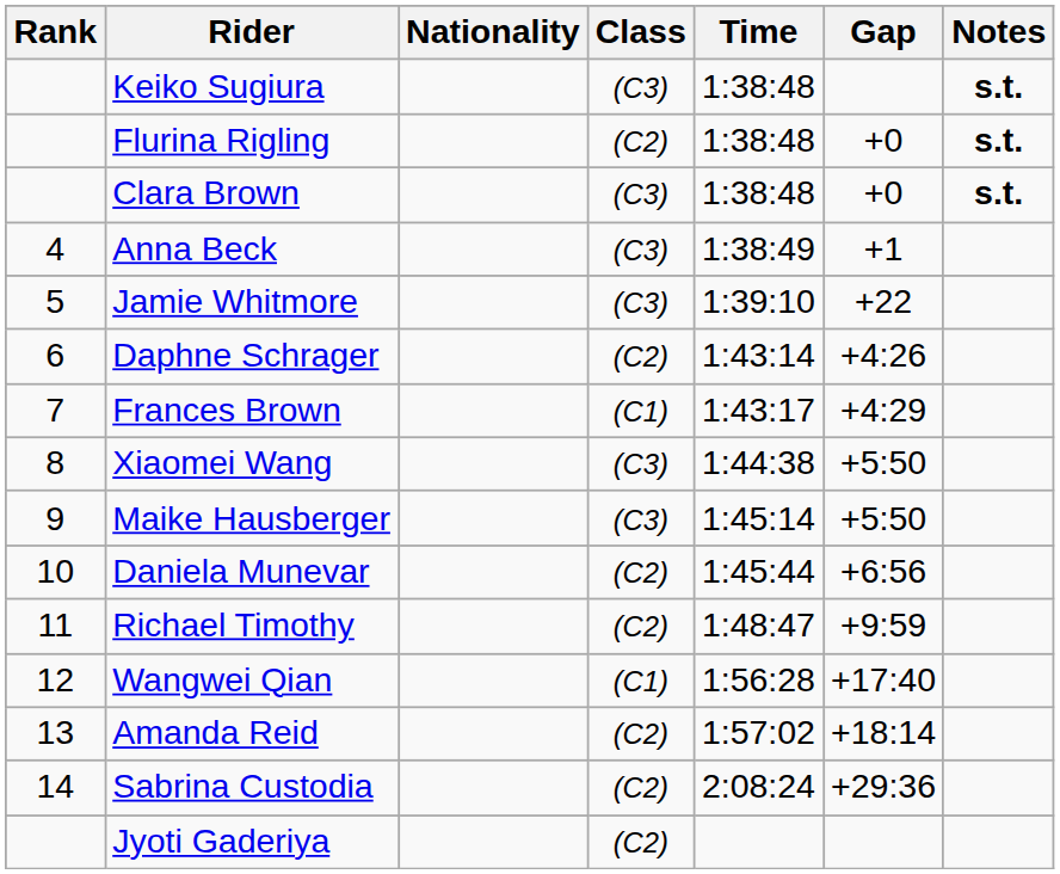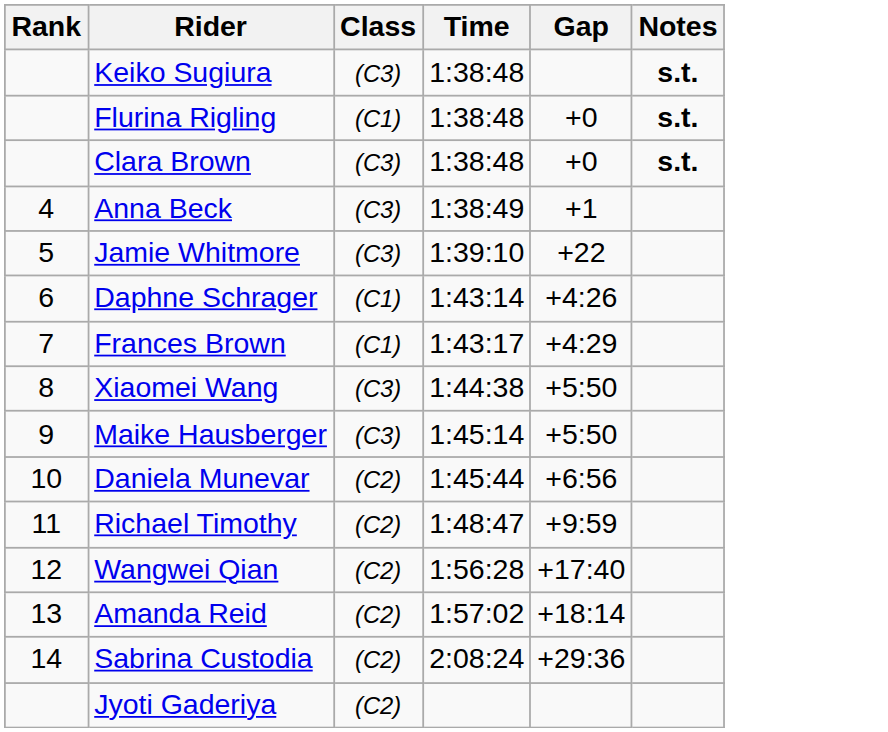- column: Nationality
Flurina Rigling | Class: (C2) -> (C1)
Daphne Schrager | Class: (C2) -> (C1)
Wangwei Qian | Class: (C1) -> (C2)
